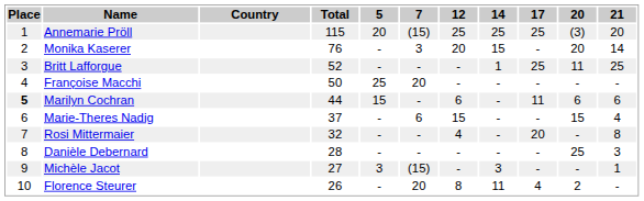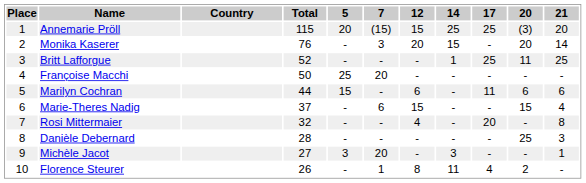Annemarie Pröll | 12: 25 -> 15
Marilyn Cochran | Place: bold -> normal
Michèle Jacot | 7: (15) -> 20
Florence Steurer | 7: 20 -> 1
